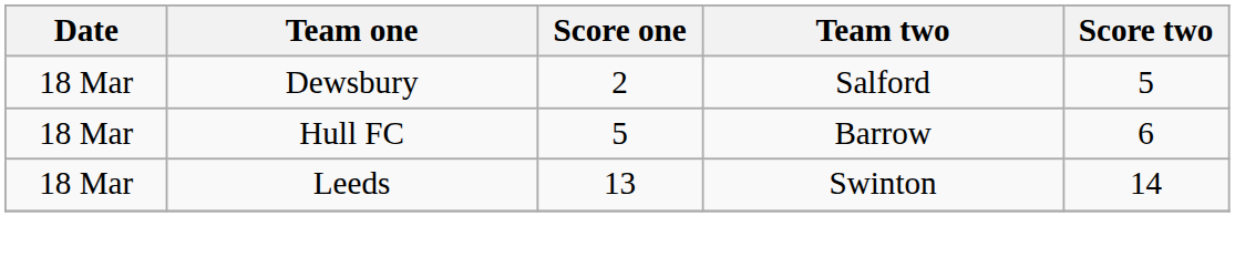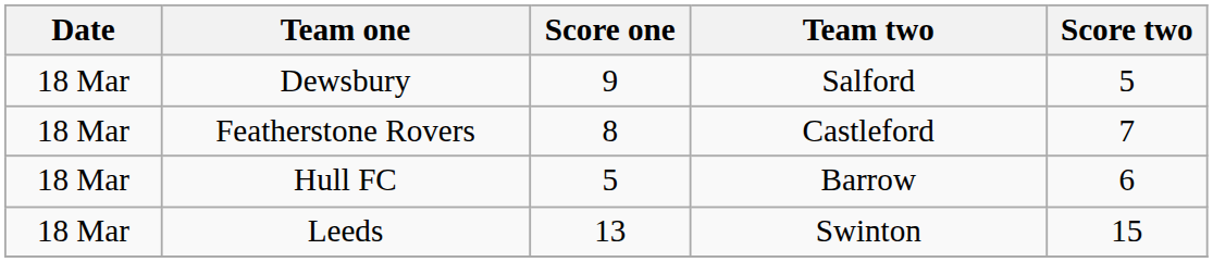Dewsbury | Score one: 2 -> 9
+ row: 18 Mar | Featherstone Rovers | 8 | Castleford | 7
Leeds | Score two: 14 -> 15
